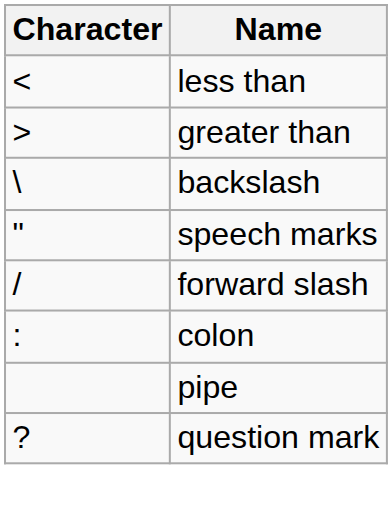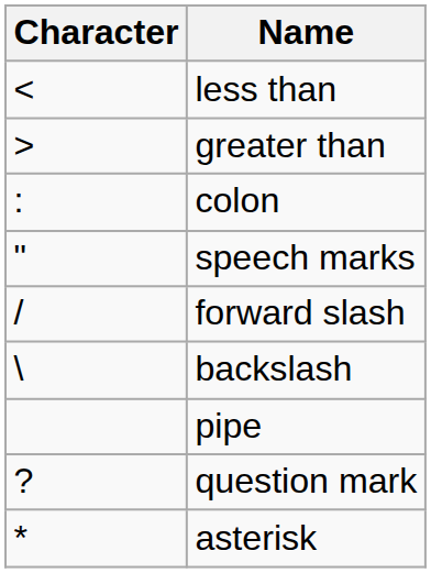rows swapped: colon <-> backslash
+ row: * | asterisk
